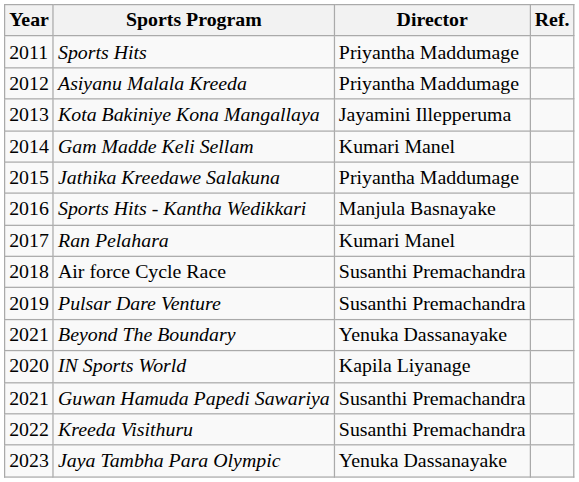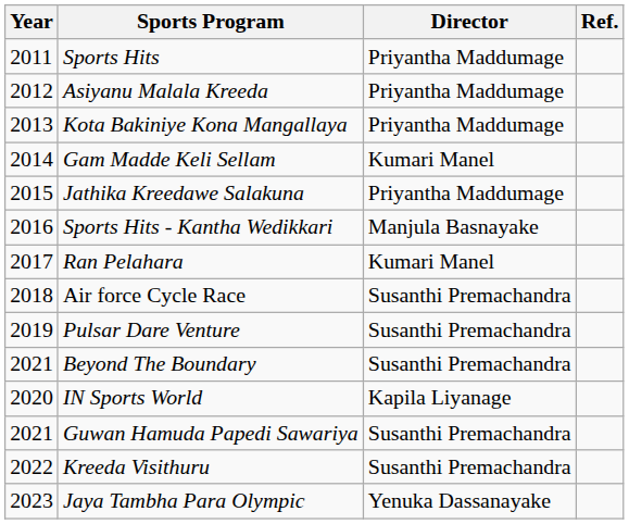Kota Bakiniye Kona Mangallaya | Director: Jayamini Illepperuma -> Priyantha Maddumage
Beyond The Boundary | Director: Yenuka Dassanayake -> Susanthi Premachandra
